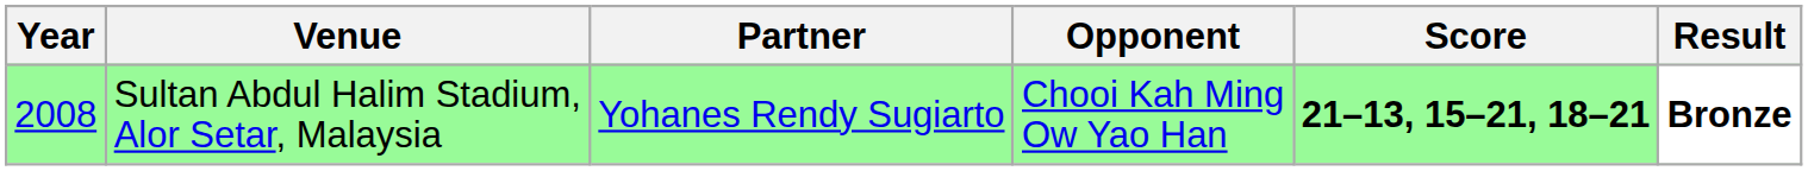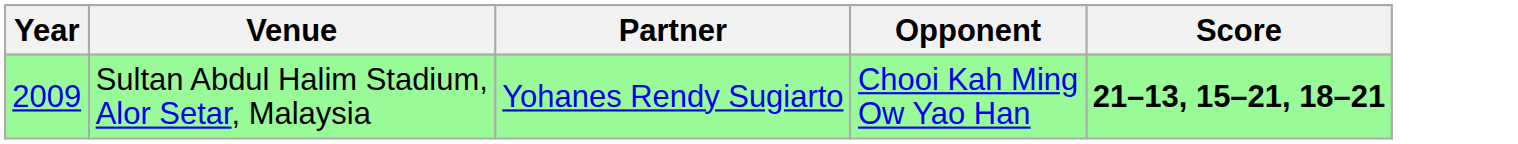- column: Result | Bronze
Sultan Abdul Halim Stadium, Alor Setar, Malaysia | Year: 2008 -> 2009
